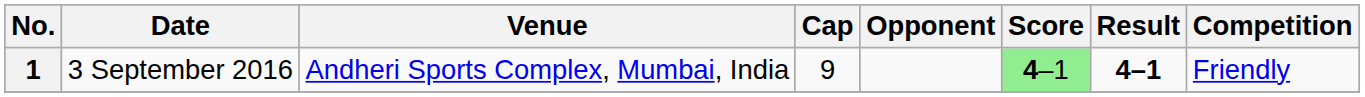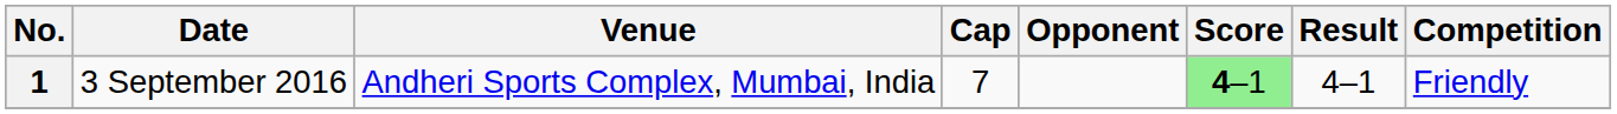1 | Cap: 9 -> 7
1 | Result: bold -> normal
